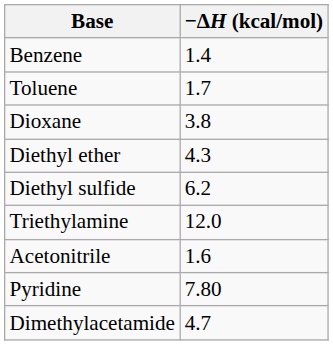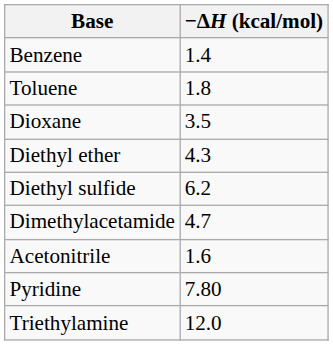Toluene | −ΔH (kcal/mol): 1.7 -> 1.8
Dioxane | −ΔH (kcal/mol): 3.8 -> 3.5
rows swapped: Dimethylacetamide <-> Triethylamine
